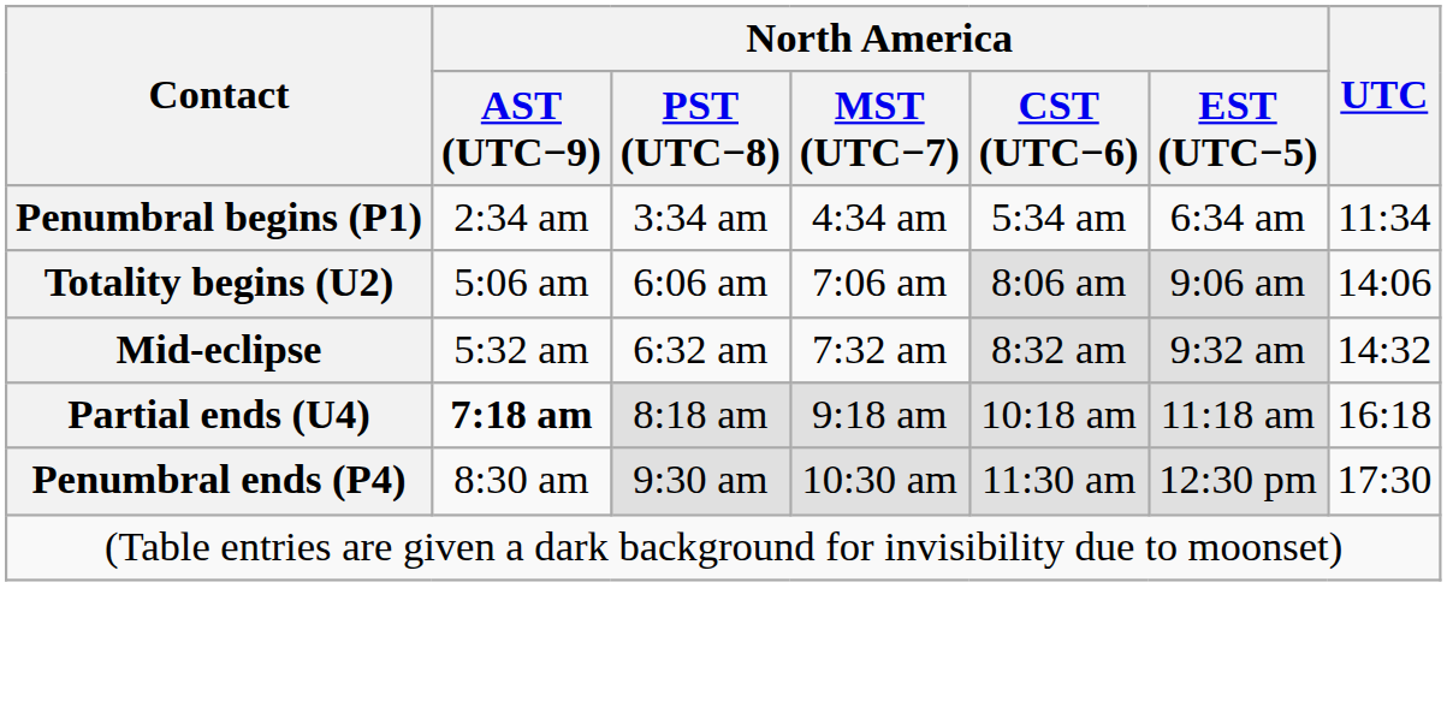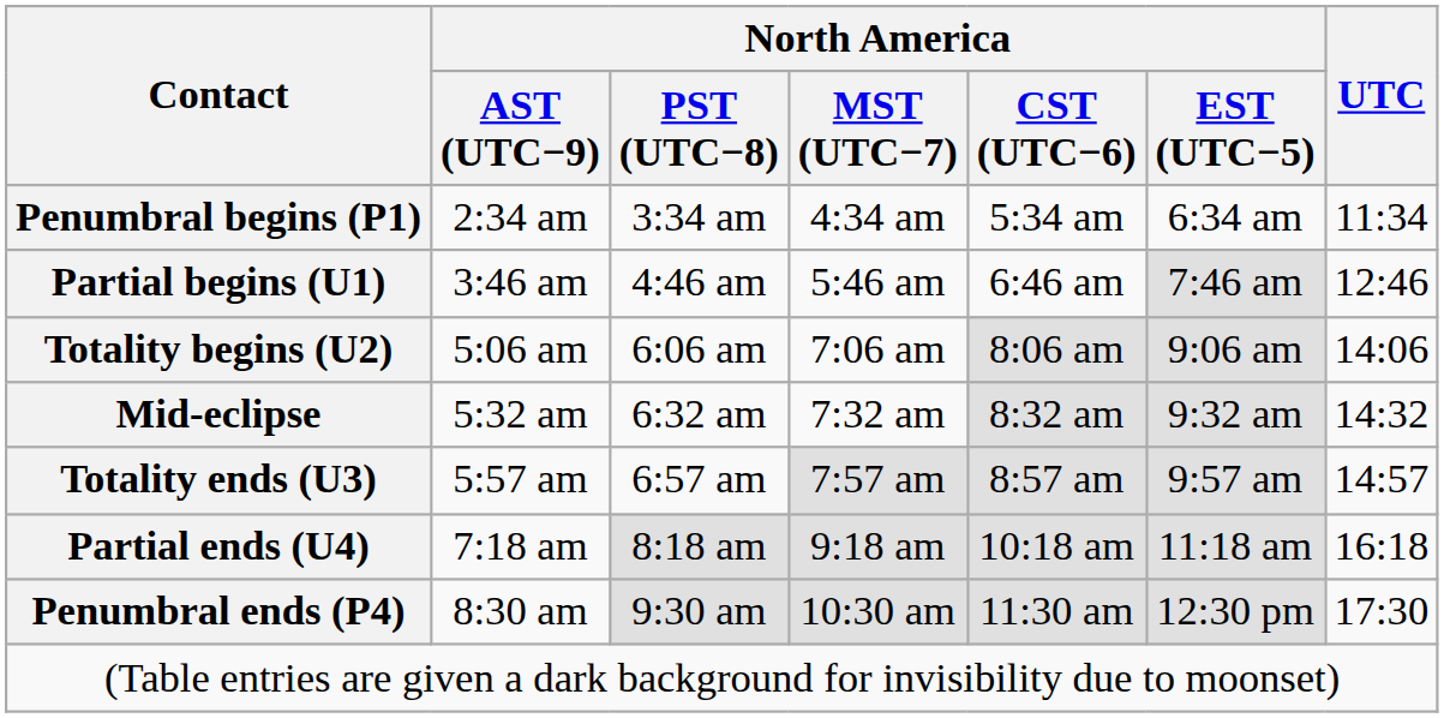+ row: Partial begins (U1) | 3:46 am | 4:46 am | 5:46 am | 6:46 am | 7:46 am | 12:46
+ row: Totality ends (U3) | 5:57 am | 6:57 am | 7:57 am | 8:57 am | 9:57 am | 14:57
Partial ends (U4) | North America / AST (UTC−9): bold -> normal
